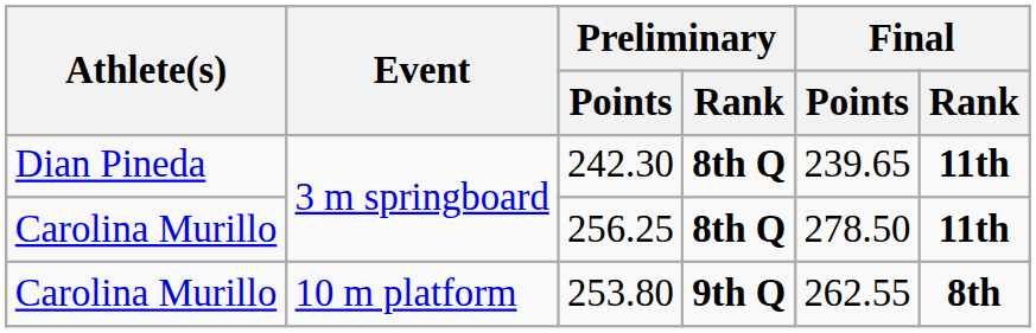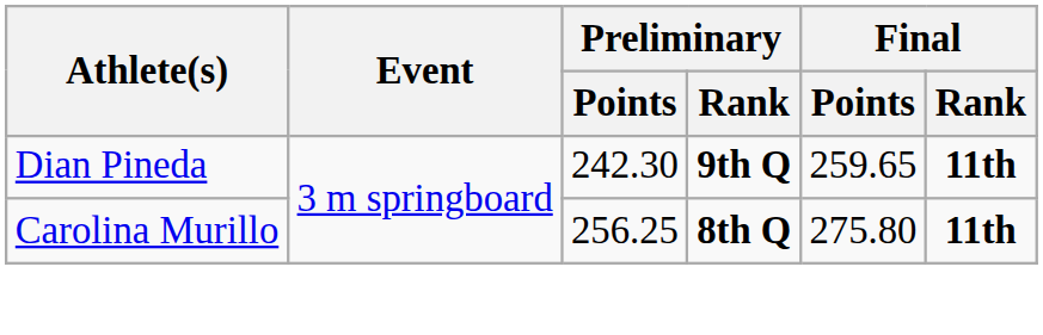242.30 | Preliminary / Rank: 8th Q -> 9th Q
242.30 | Final / Points: 239.65 -> 259.65
256.25 | Final / Points: 278.50 -> 275.80
- row: Carolina Murillo | 10 m platform | 253.80 | 9th Q | 262.55 | 8th
